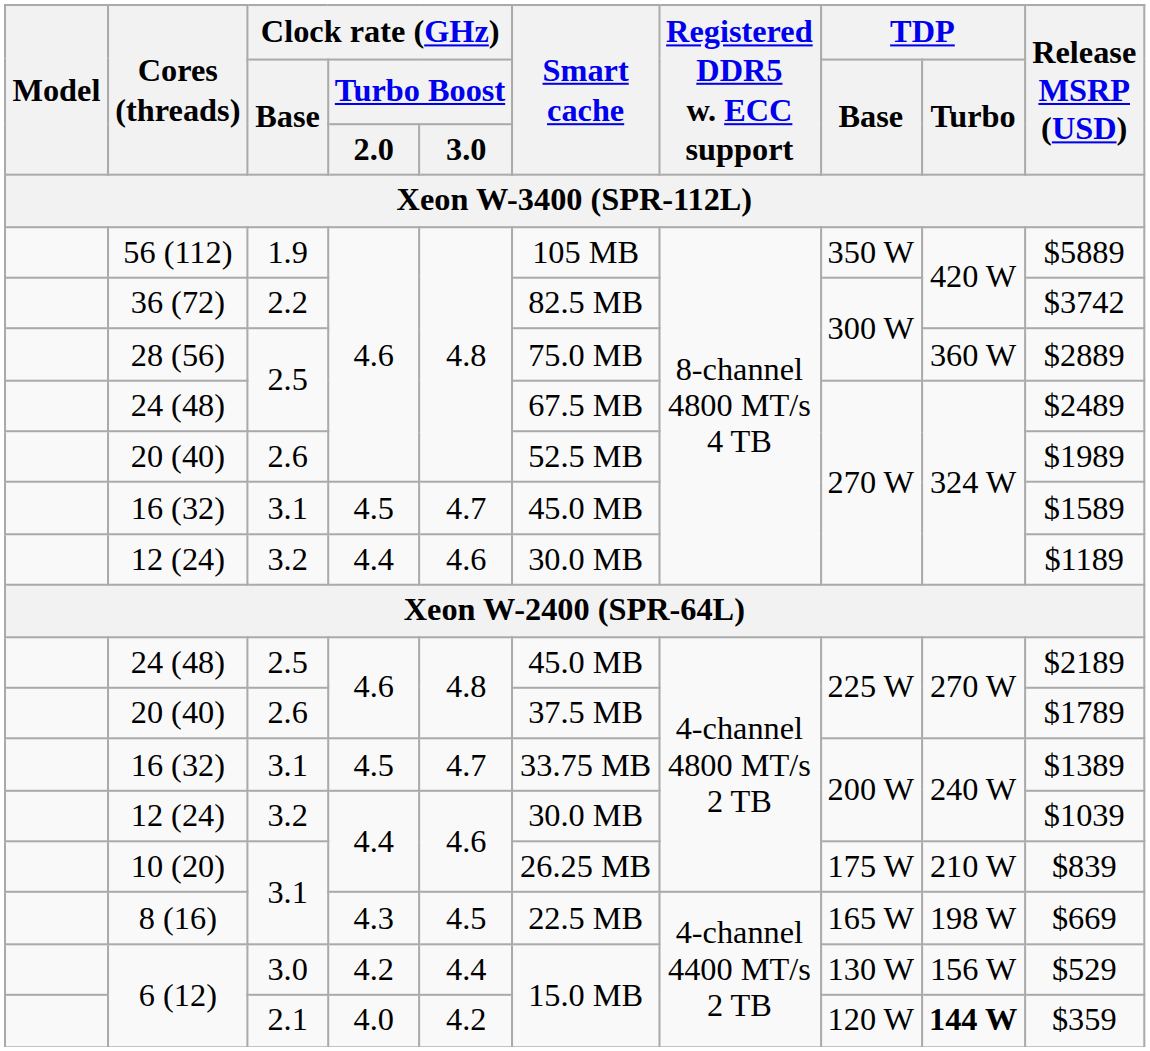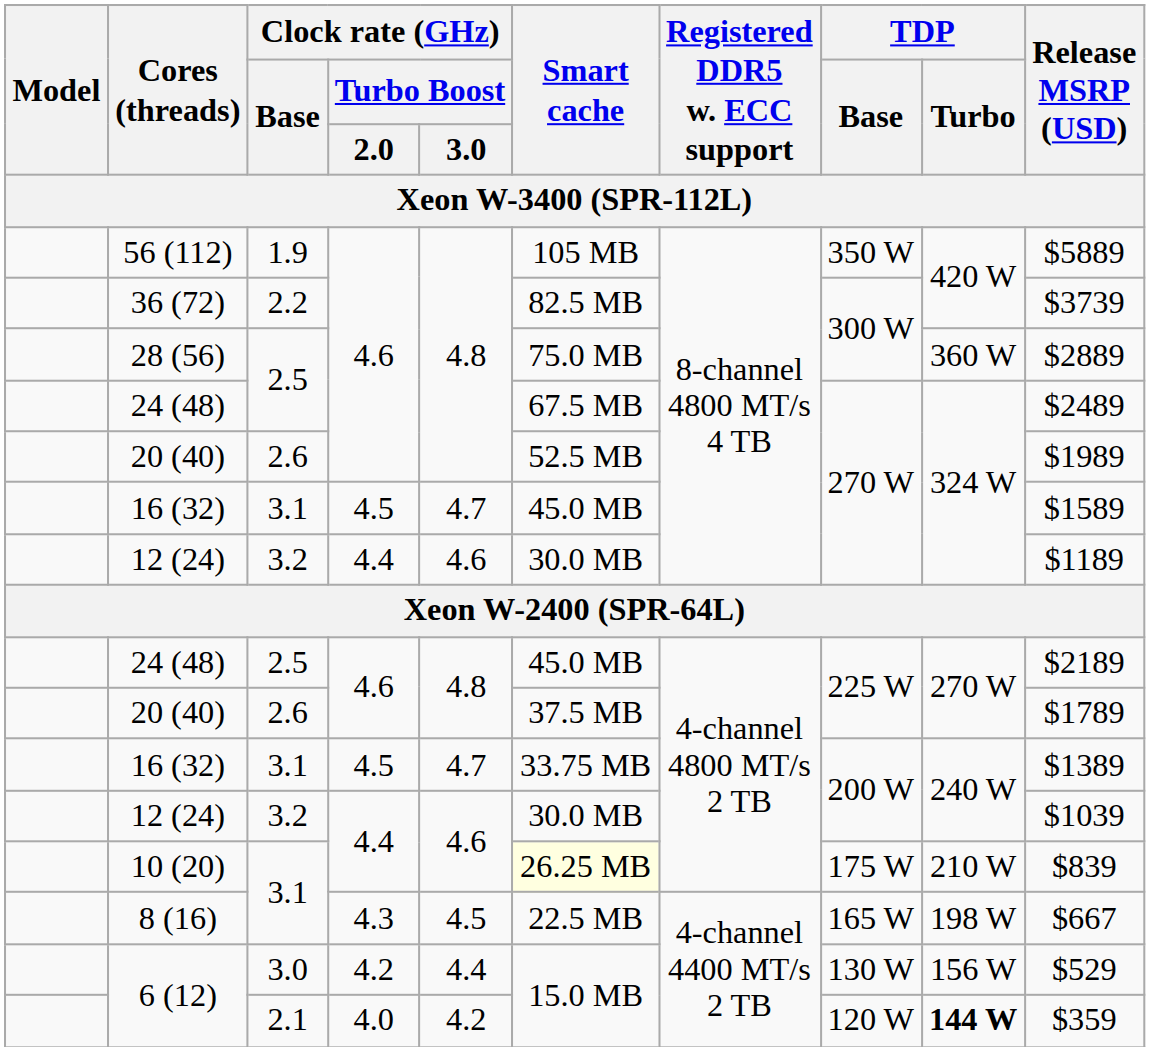36 (72) | Release MSRP (USD): $3742 -> $3739
10 (20) | Smart cache: no background -> lightyellow background
8 (16) | Release MSRP (USD): $669 -> $667
